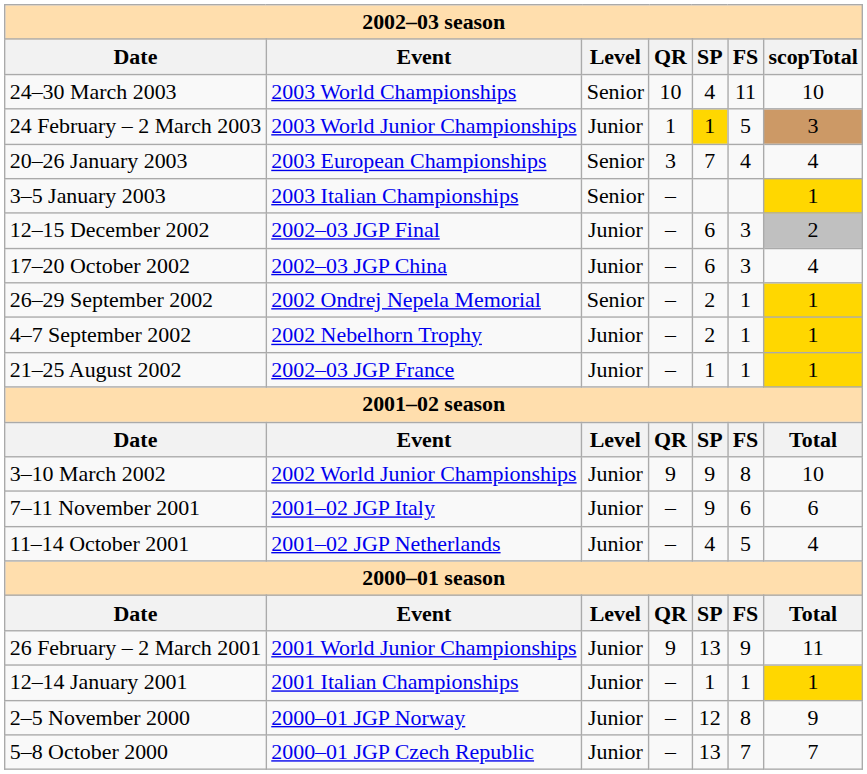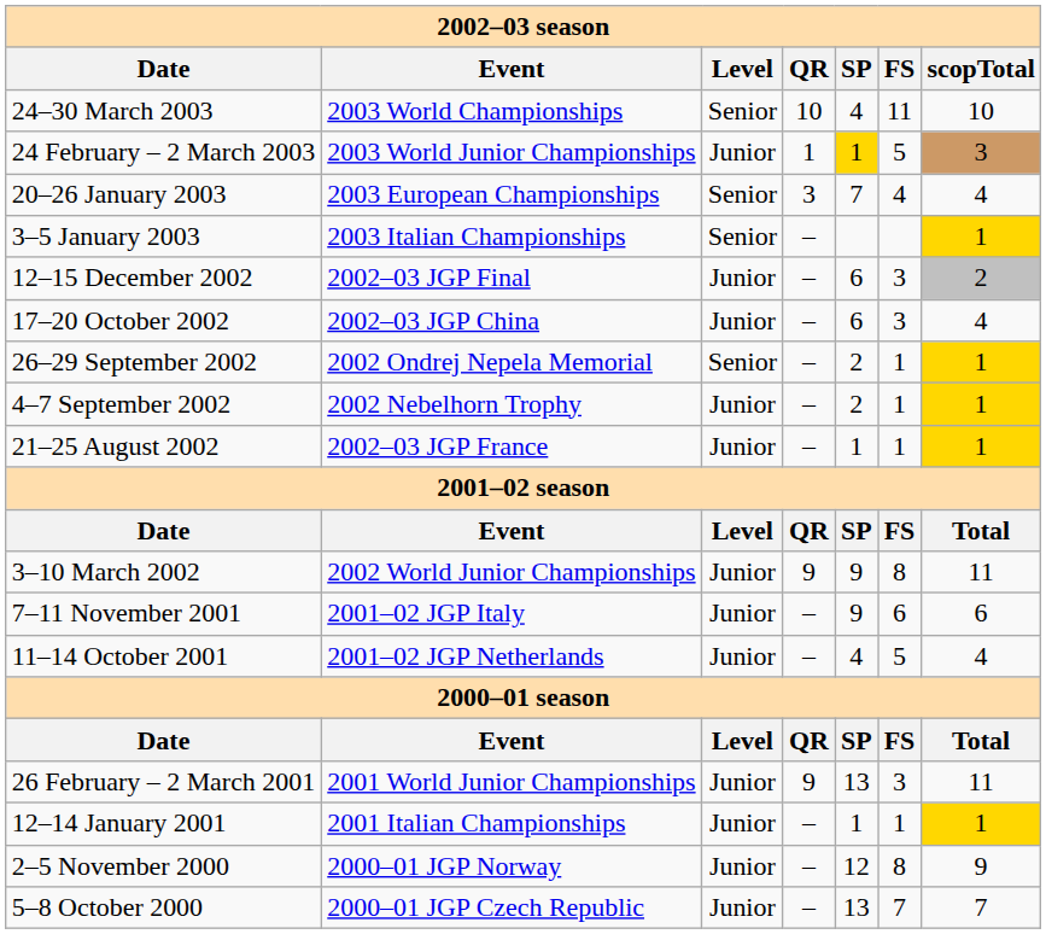3–10 March 2002 | scopTotal: 10 -> 11
26 February – 2 March 2001 | FS: 9 -> 3
